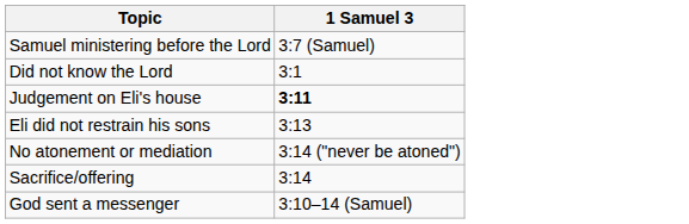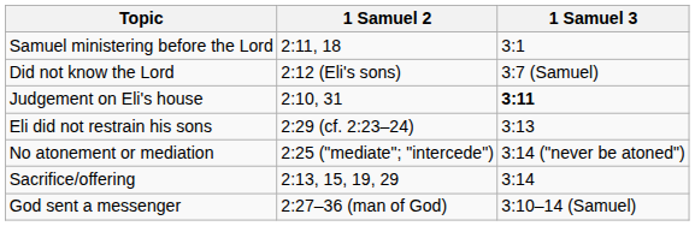+ column: 1 Samuel 2 | 2:11, 18 | 2:12 (Eli's sons) | 2:10, 31 | 2:29 (cf. 2:23–24) | 2:25 ("mediate"; "intercede") | 2:13, 15, 19, 29 | 2:27–36 (man of God)
Samuel ministering before the Lord | 1 Samuel 3: 3:7 (Samuel) -> 3:1
Did not know the Lord | 1 Samuel 3: 3:1 -> 3:7 (Samuel)
